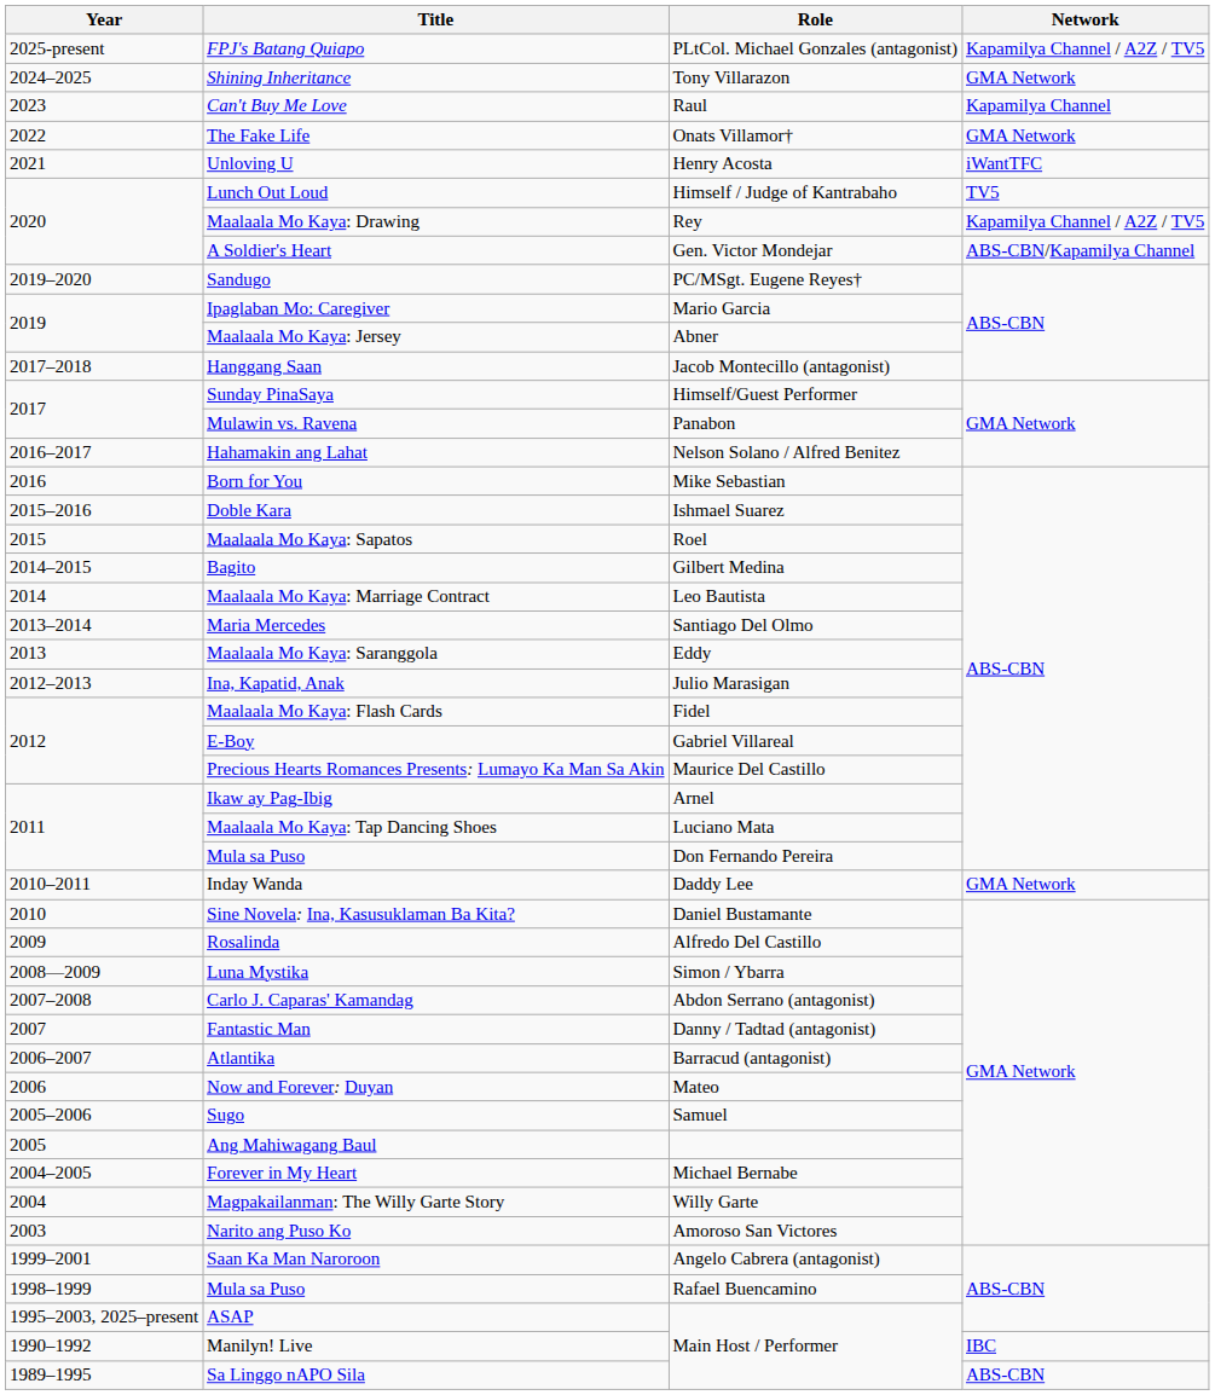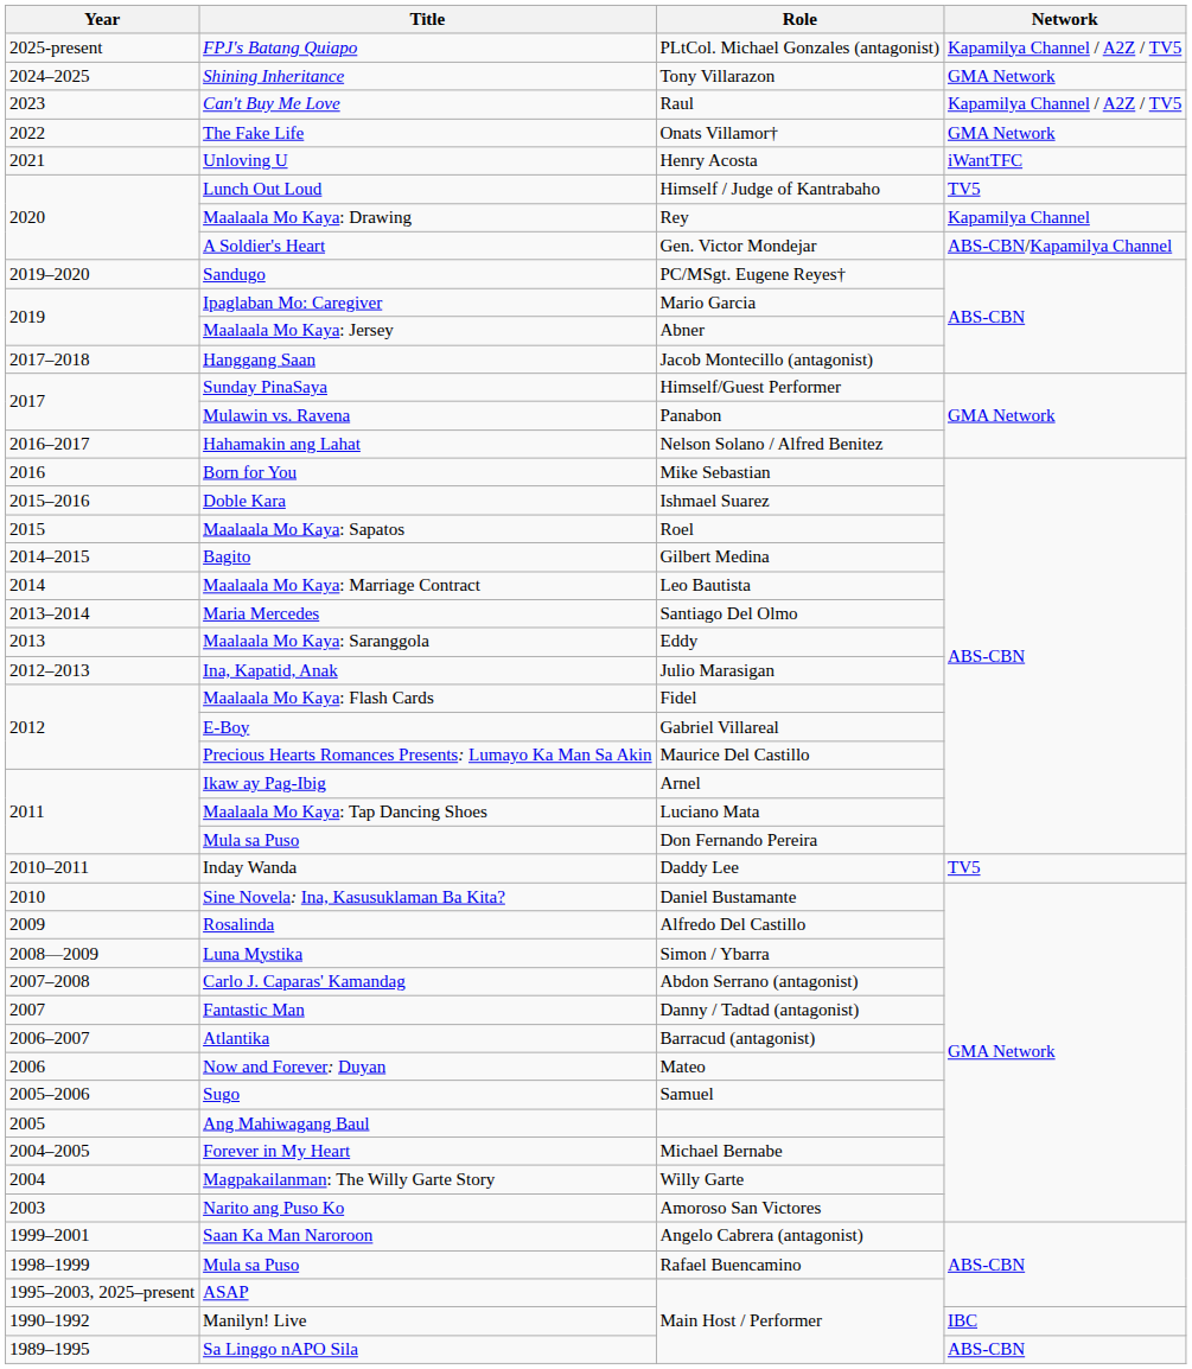Can't Buy Me Love | Network: Kapamilya Channel -> Kapamilya Channel / A2Z / TV5
Maalaala Mo Kaya: Drawing | Network: Kapamilya Channel / A2Z / TV5 -> Kapamilya Channel
Inday Wanda | Network: GMA Network -> TV5
